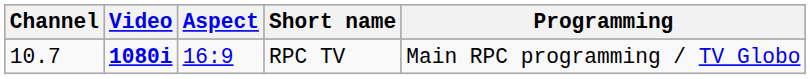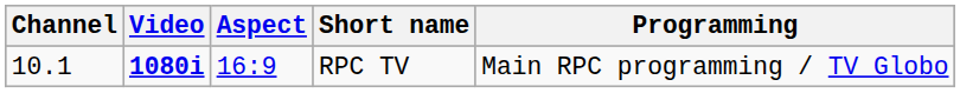RPC TV | Channel: 10.7 -> 10.1
